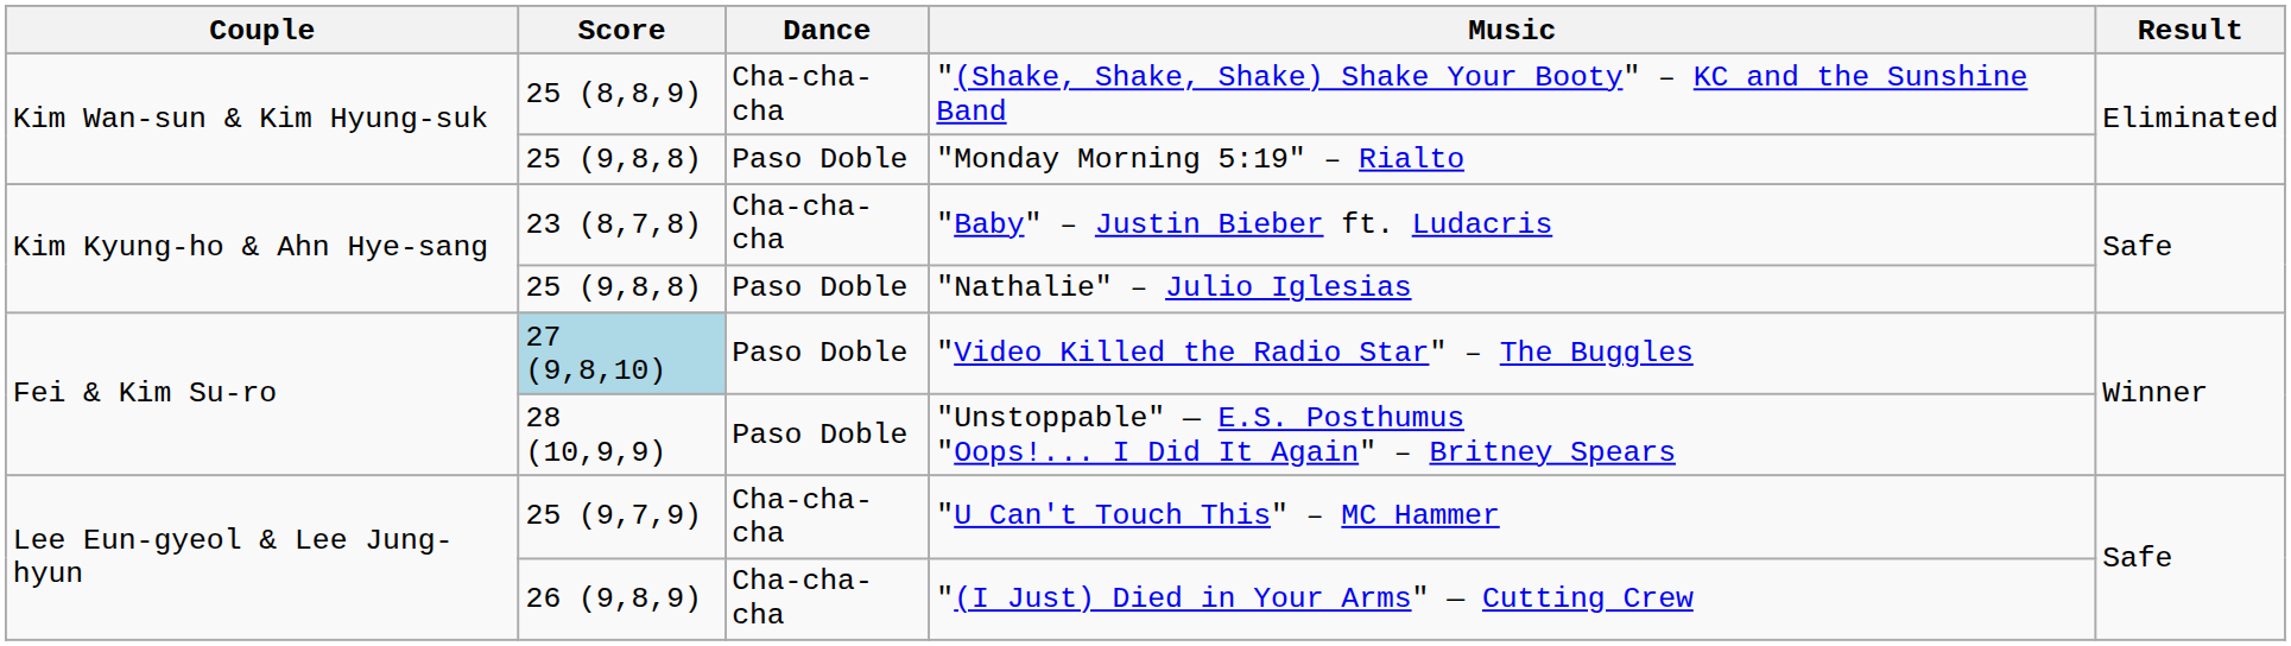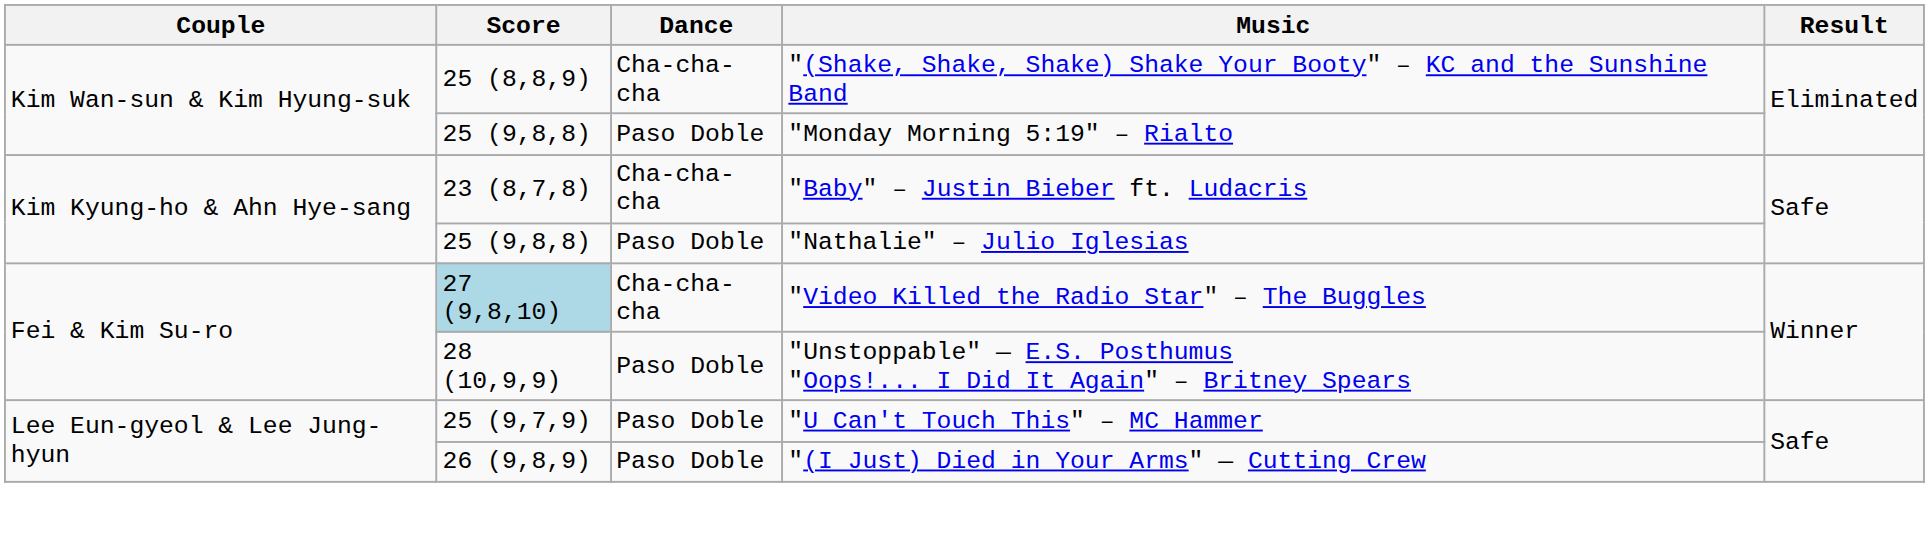"Video Killed the Radio Star" – The Buggles | Dance: Paso Doble -> Cha-cha-cha
"U Can't Touch This" – MC Hammer | Dance: Cha-cha-cha -> Paso Doble
"(I Just) Died in Your Arms" — Cutting Crew | Dance: Cha-cha-cha -> Paso Doble
